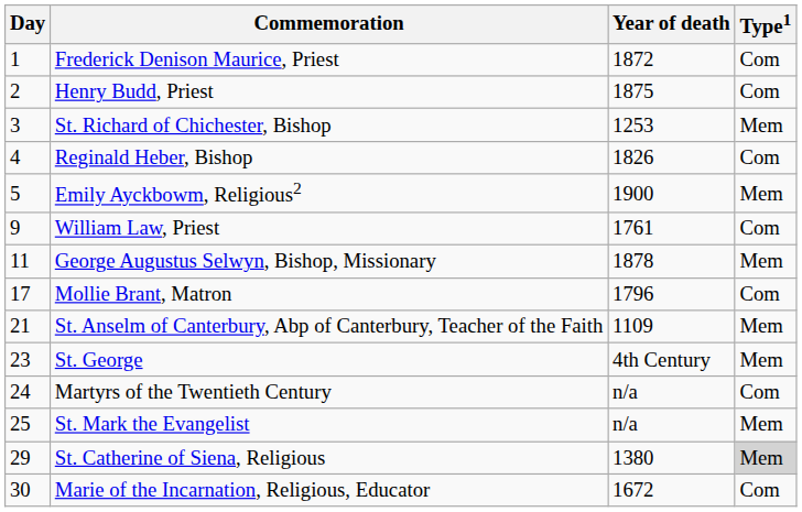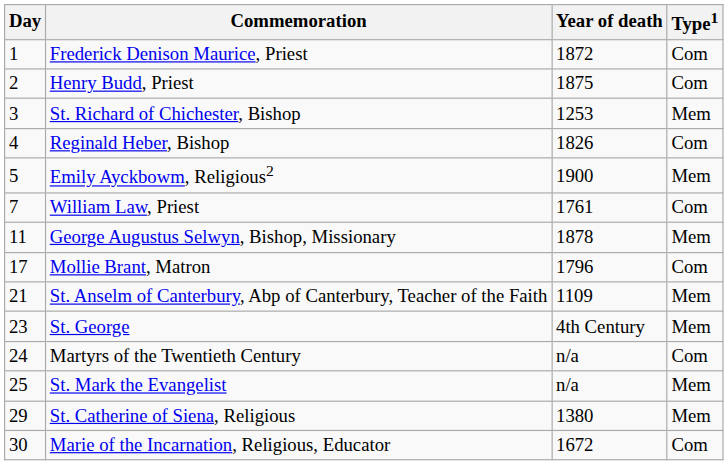William Law, Priest | Day: 9 -> 7
St. Catherine of Siena, Religious | Type1: lightgrey background -> no background
